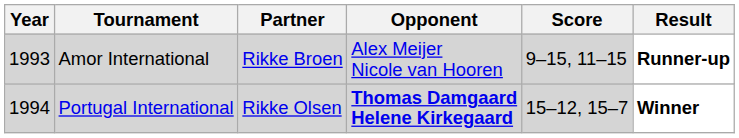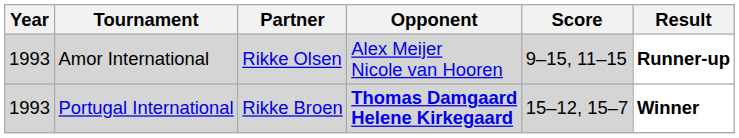Amor International | Partner: Rikke Broen -> Rikke Olsen
Portugal International | Year: 1994 -> 1993
Portugal International | Partner: Rikke Olsen -> Rikke Broen
